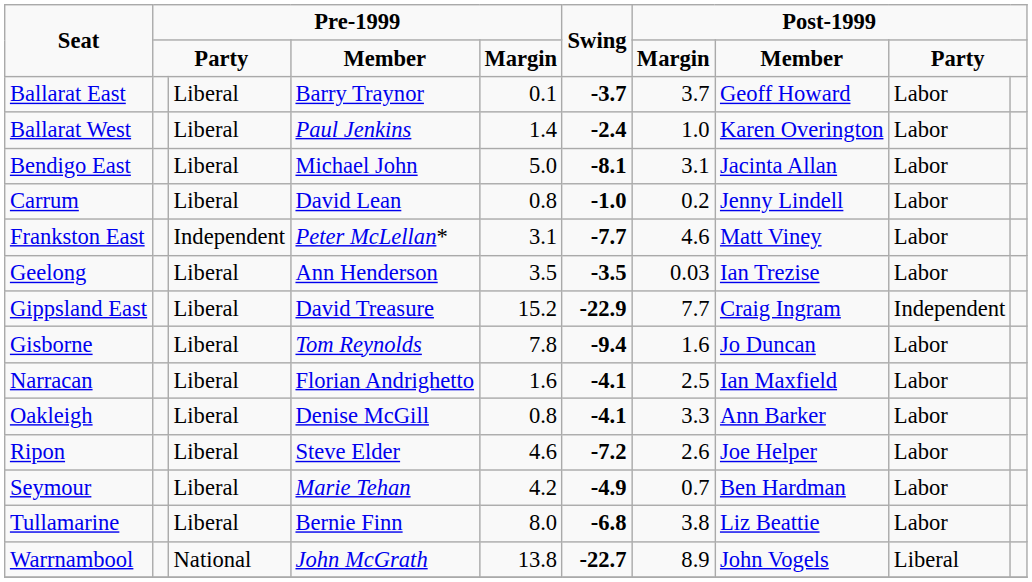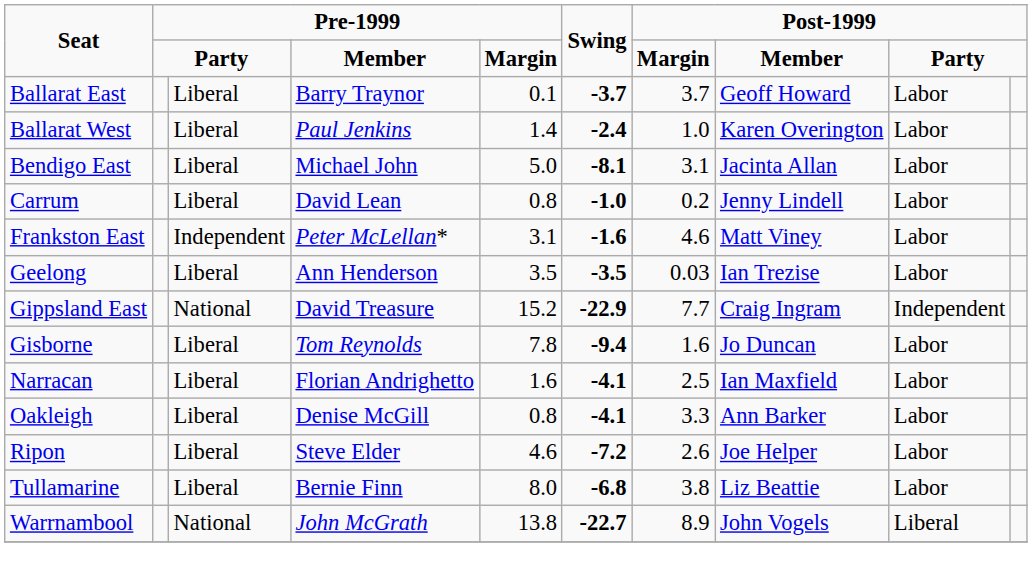Frankston East | Swing: -7.7 -> -1.6
Gippsland East | column 3: Liberal -> National
- row: Seymour | Liberal | Marie Tehan | 4.2 | -4.9 | 0.7 | Ben Hardman | Labor
